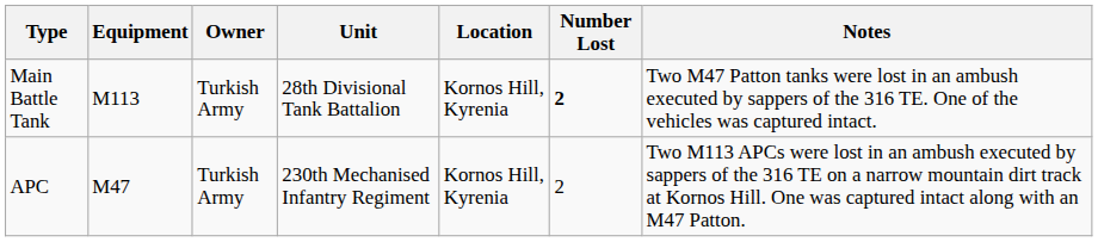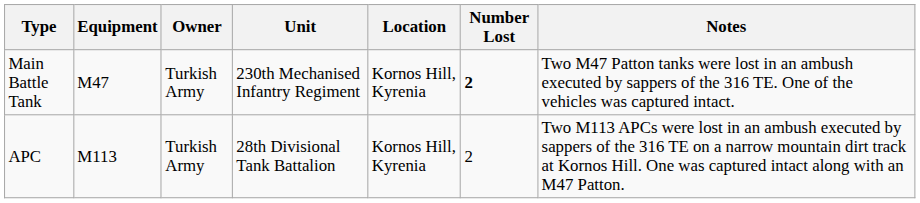Main Battle Tank | Equipment: M113 -> M47
Main Battle Tank | Unit: 28th Divisional Tank Battalion -> 230th Mechanised Infantry Regiment
APC | Equipment: M47 -> M113
APC | Unit: 230th Mechanised Infantry Regiment -> 28th Divisional Tank Battalion
